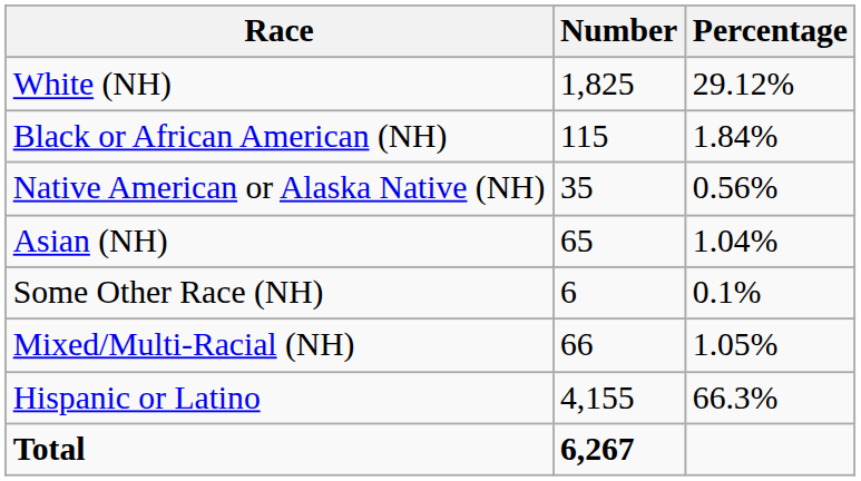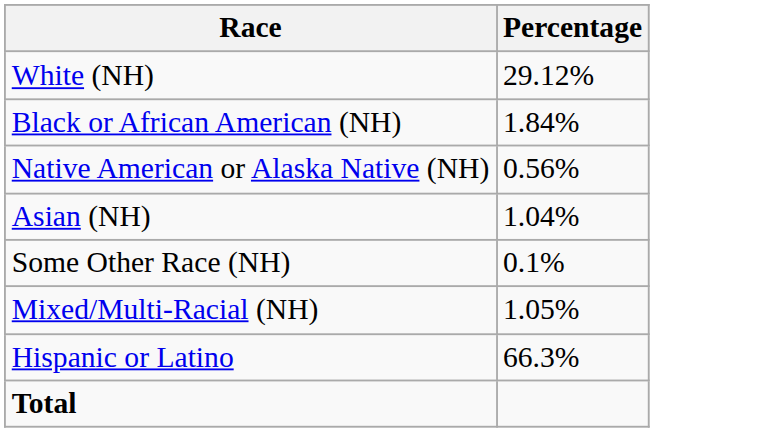- column: Number | 1,825 | 115 | 35 | 65 | 6 | 66 | 4,155 | 6,267
